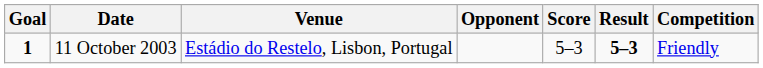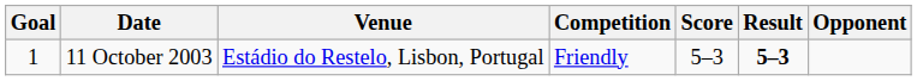columns swapped: Opponent <-> Competition
11 October 2003 | Goal: bold -> normal
